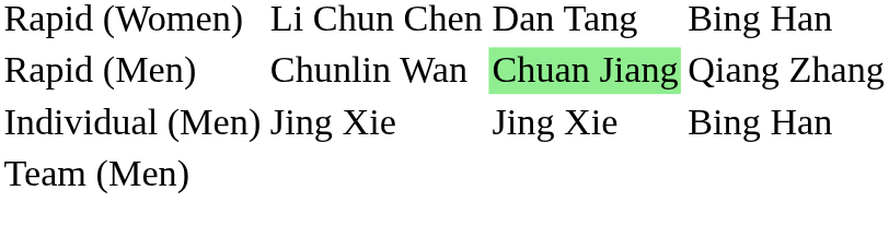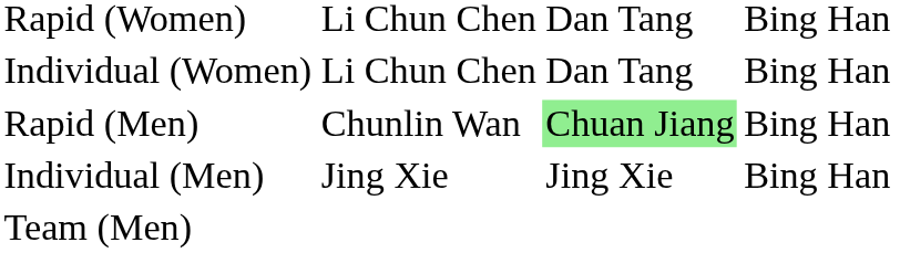+ row: Individual (Women) | Li Chun Chen | Dan Tang | Bing Han
Rapid (Men) | column 4: Qiang Zhang -> Bing Han
